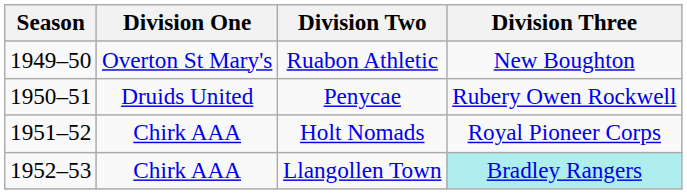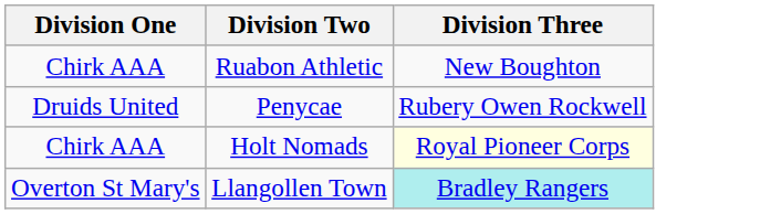- column: Season | 1949–50 | 1950–51 | 1951–52 | 1952–53
Ruabon Athletic | Division One: Overton St Mary's -> Chirk AAA
Holt Nomads | Division Three: no background -> lightyellow background
Llangollen Town | Division One: Chirk AAA -> Overton St Mary's
